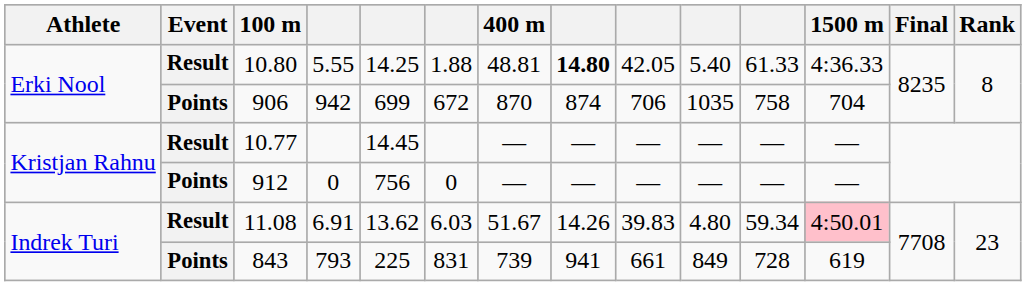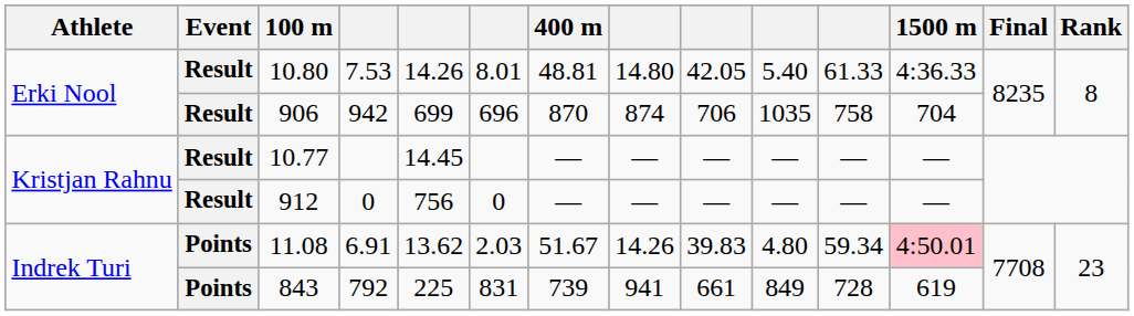10.80 | column 4: 5.55 -> 7.53
10.80 | column 5: 14.25 -> 14.26
10.80 | column 6: 1.88 -> 8.01
10.80 | column 8: bold -> normal
906 | Event: Points -> Result
906 | column 6: 672 -> 696
912 | Event: Points -> Result
11.08 | Event: Result -> Points
11.08 | column 6: 6.03 -> 2.03
843 | column 4: 793 -> 792
